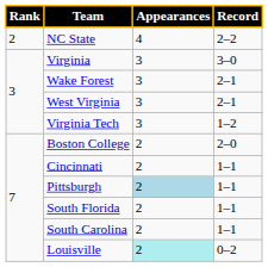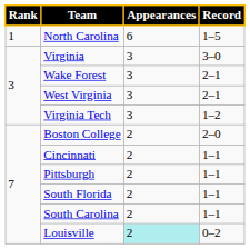+ row: 1 | North Carolina | 6 | 1–5
- row: 2 | NC State | 4 | 2–2
Pittsburgh | Appearances: lightblue background -> no background
